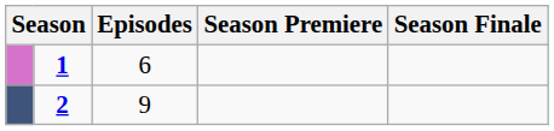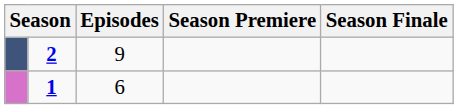rows swapped: 1 <-> 2
